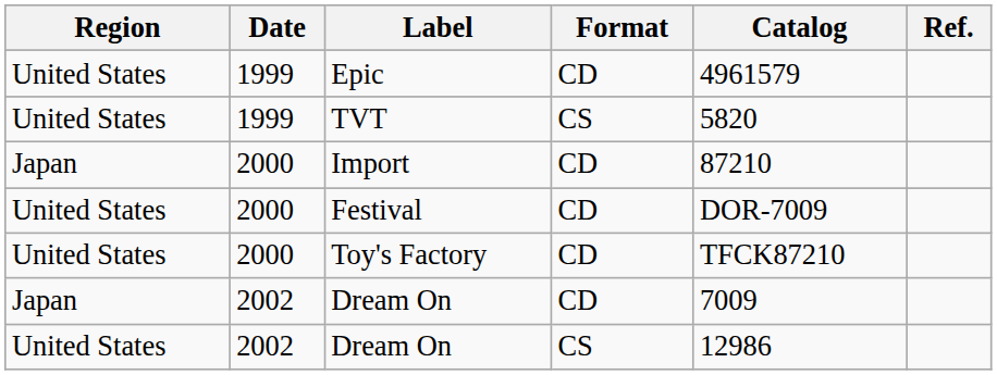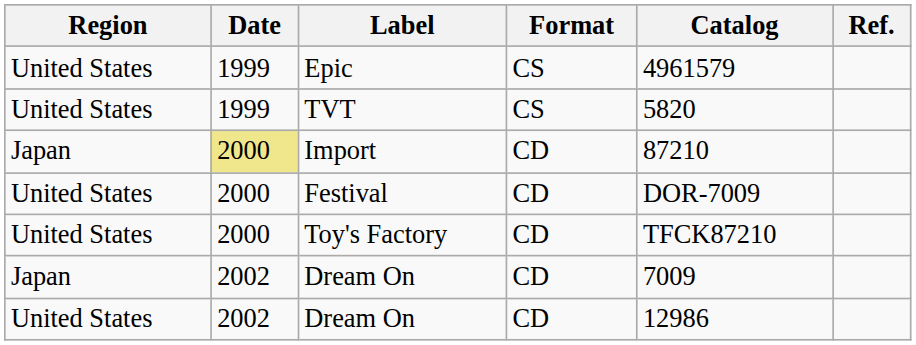Epic | Format: CD -> CS
Import | Date: no background -> khaki background
United States / Dream On | Format: CS -> CD
